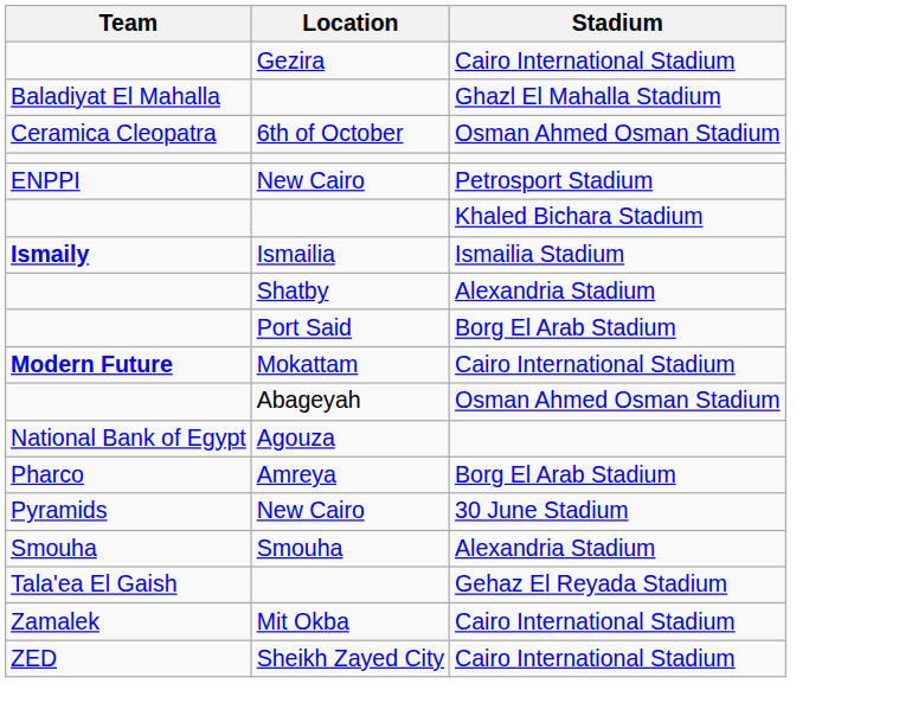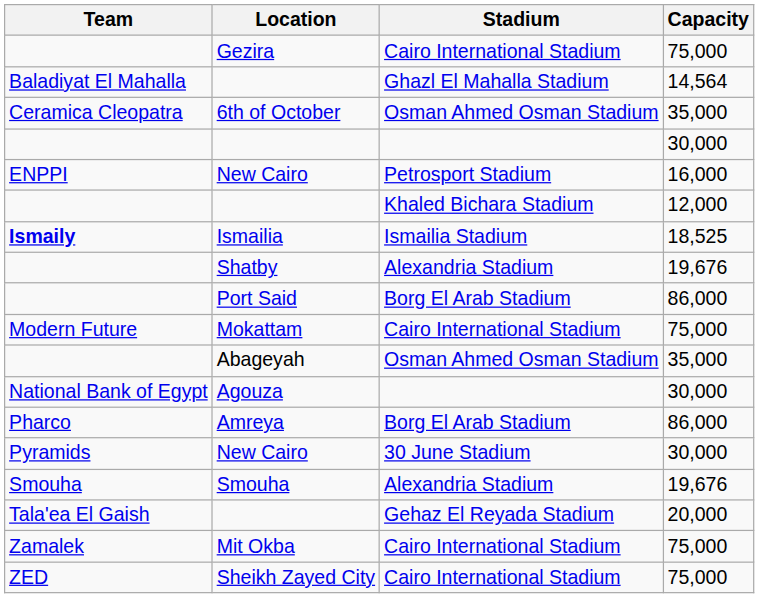+ column: Capacity | 75,000 | 14,564 | 35,000 | 30,000 | 16,000 | 12,000 | 18,525 | 19,676 | 86,000 | 75,000 | 35,000 | 30,000 | 86,000 | 30,000 | 19,676 | 20,000 | 75,000 | 75,000
Mokattam | Team: bold -> normal
